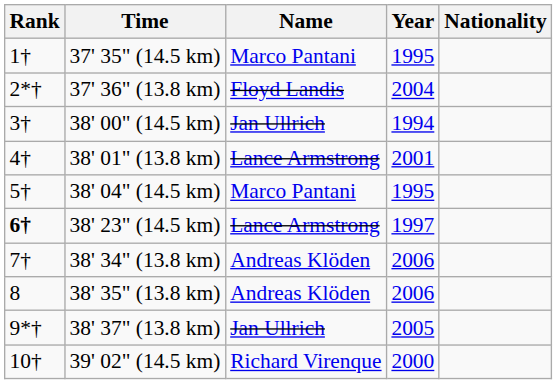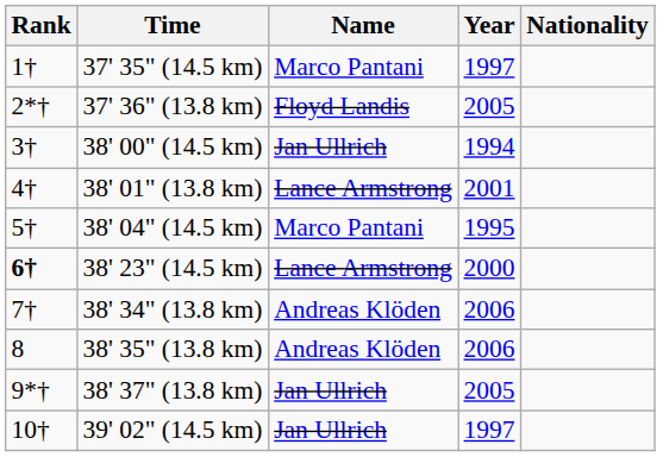37' 35" (14.5 km) | Year: 1995 -> 1997
37' 36" (13.8 km) | Year: 2004 -> 2005
38' 23" (14.5 km) | Year: 1997 -> 2000
39' 02" (14.5 km) | Name: Richard Virenque -> Jan Ullrich
39' 02" (14.5 km) | Year: 2000 -> 1997
